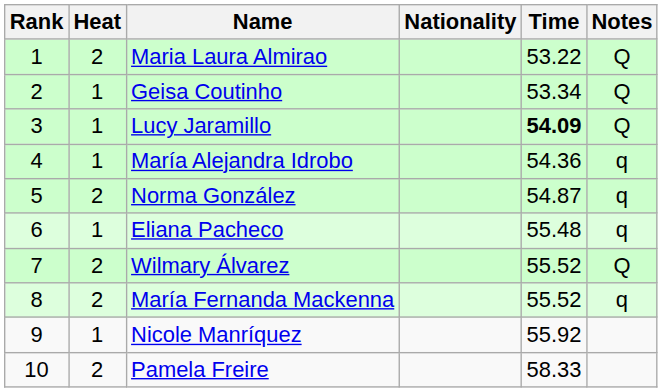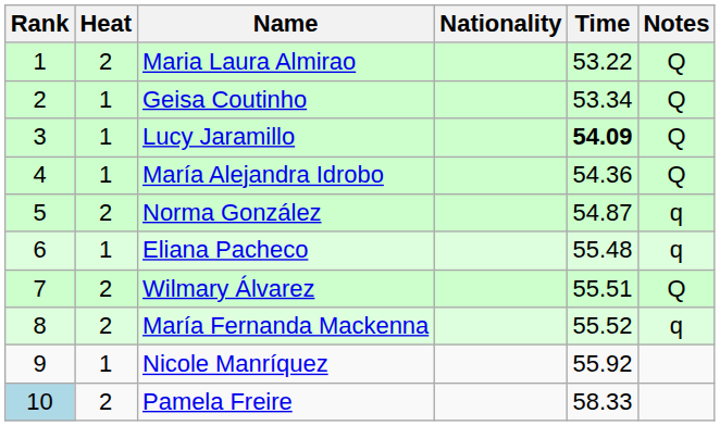María Alejandra Idrobo | Notes: q -> Q
Wilmary Álvarez | Time: 55.52 -> 55.51
Pamela Freire | Rank: no background -> lightblue background
